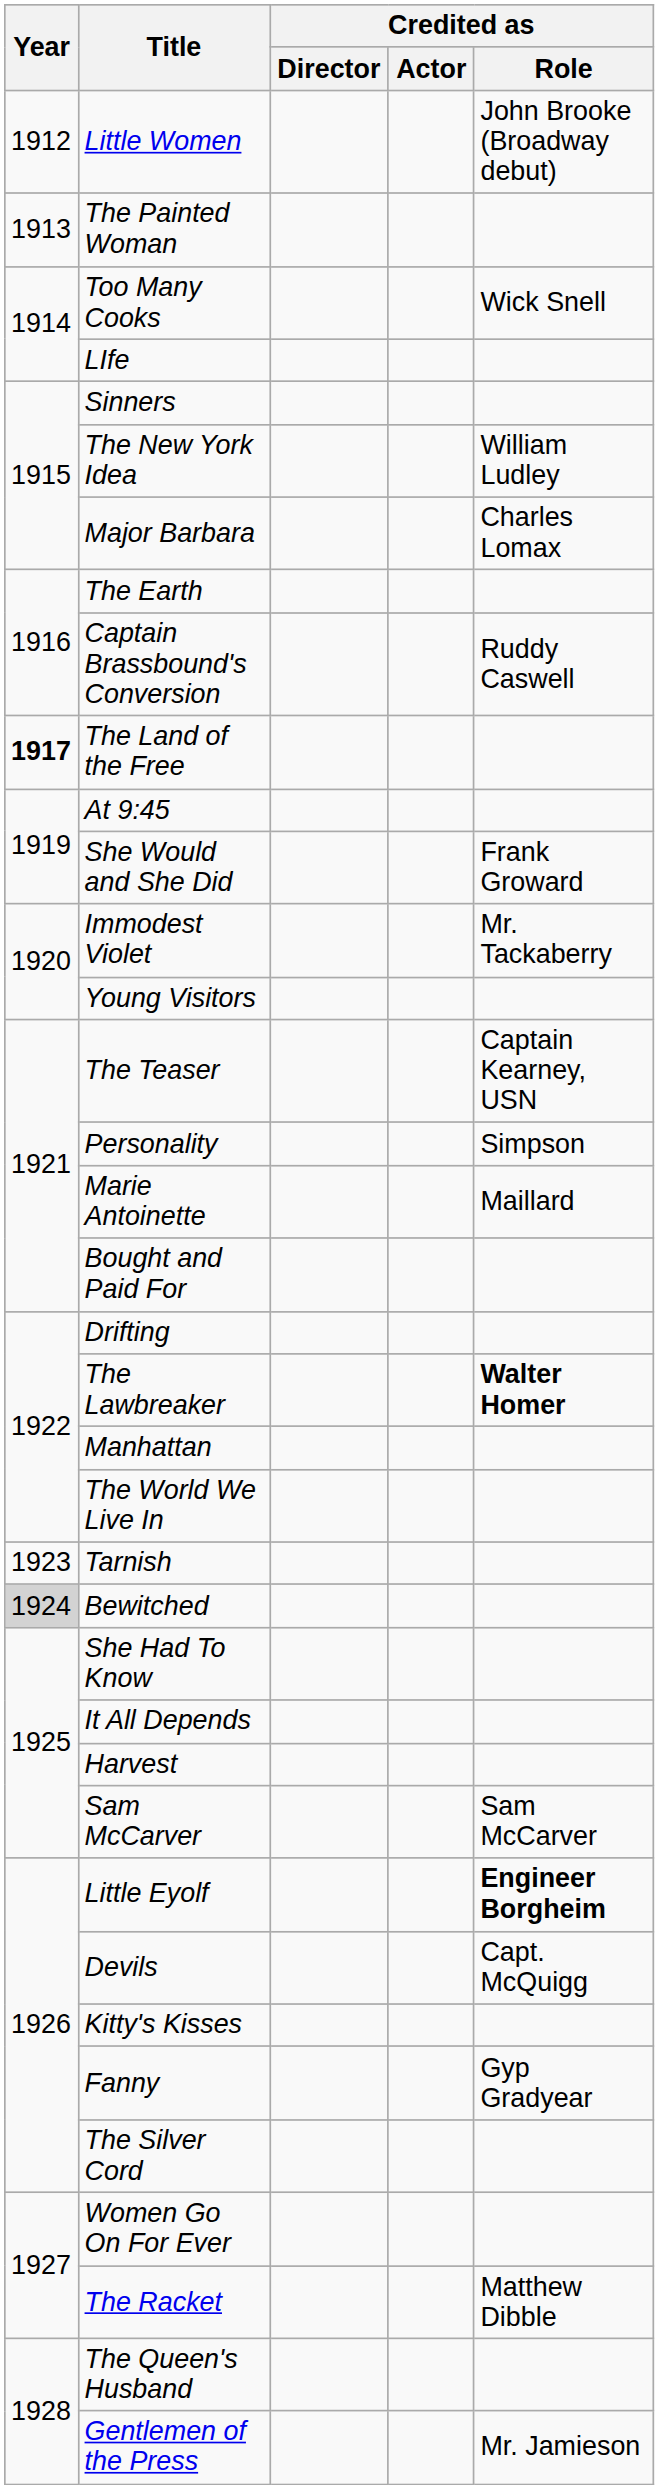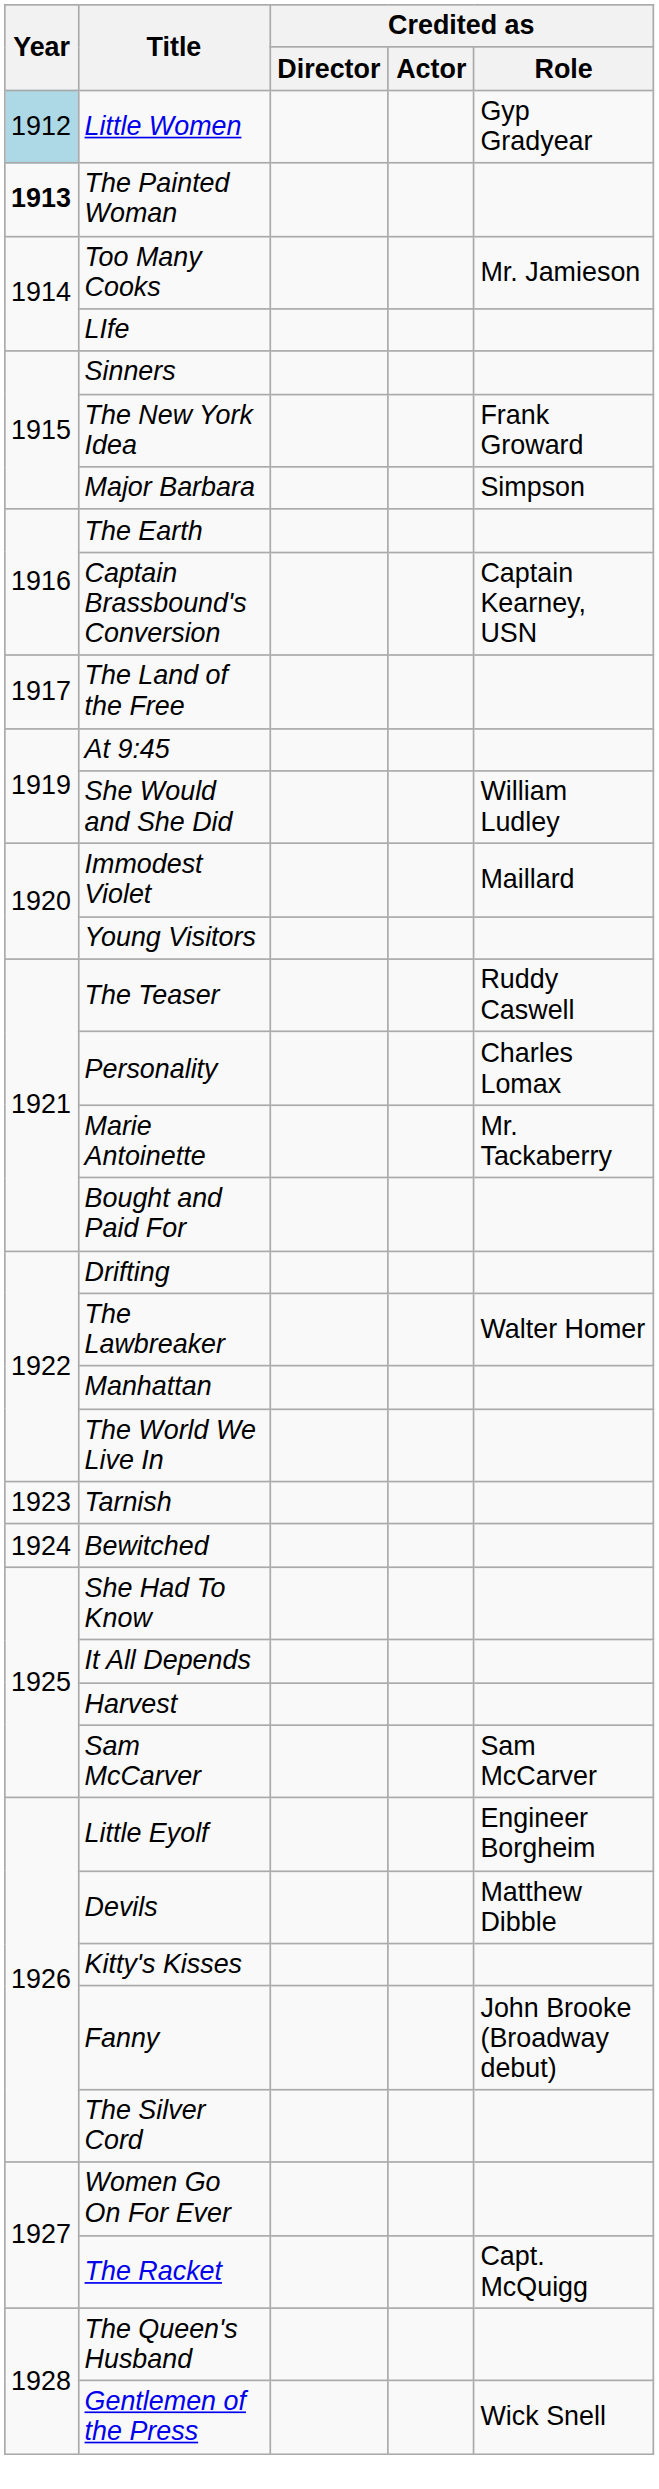Little Women | Year: no background -> lightblue background
Little Women | Credited as / Role: John Brooke (Broadway debut) -> Gyp Gradyear
The Painted Woman | Year: normal -> bold
Too Many Cooks | Credited as / Role: Wick Snell -> Mr. Jamieson
The New York Idea | Credited as / Role: William Ludley -> Frank Groward
Major Barbara | Credited as / Role: Charles Lomax -> Simpson
Captain Brassbound's Conversion | Credited as / Role: Ruddy Caswell -> Captain Kearney, USN
The Land of the Free | Year: bold -> normal
She Would and She Did | Credited as / Role: Frank Groward -> William Ludley
Immodest Violet | Credited as / Role: Mr. Tackaberry -> Maillard
The Teaser | Credited as / Role: Captain Kearney, USN -> Ruddy Caswell
Personality | Credited as / Role: Simpson -> Charles Lomax
Marie Antoinette | Credited as / Role: Maillard -> Mr. Tackaberry
The Lawbreaker | Credited as / Role: bold -> normal
Bewitched | Year: lightgrey background -> no background
Little Eyolf | Credited as / Role: bold -> normal
Devils | Credited as / Role: Capt. McQuigg -> Matthew Dibble
Fanny | Credited as / Role: Gyp Gradyear -> John Brooke (Broadway debut)
The Racket | Credited as / Role: Matthew Dibble -> Capt. McQuigg
Gentlemen of the Press | Credited as / Role: Mr. Jamieson -> Wick Snell
